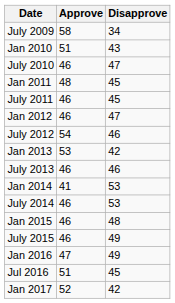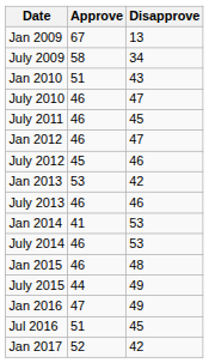+ row: Jan 2009 | 67 | 13
- row: Jan 2011 | 48 | 45
July 2012 | Approve: 54 -> 45
July 2015 | Approve: 46 -> 44
